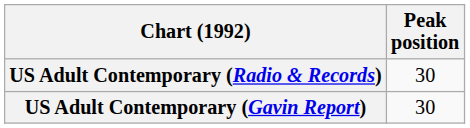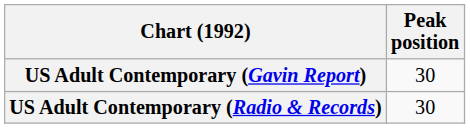rows swapped: US Adult Contemporary (Radio & Records) <-> US Adult Contemporary (Gavin Report)
